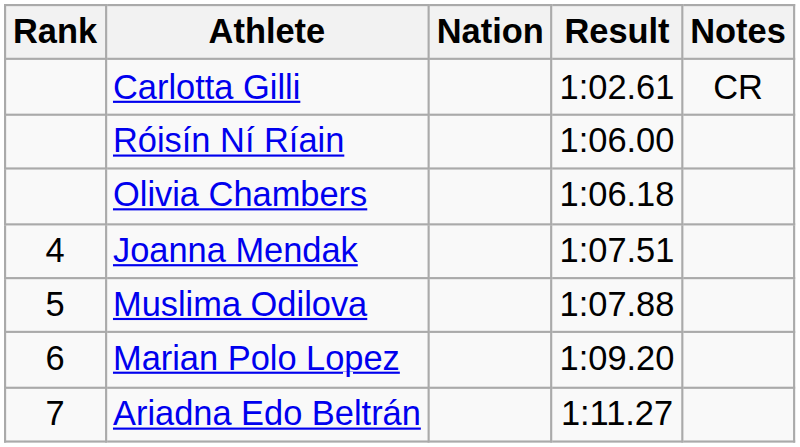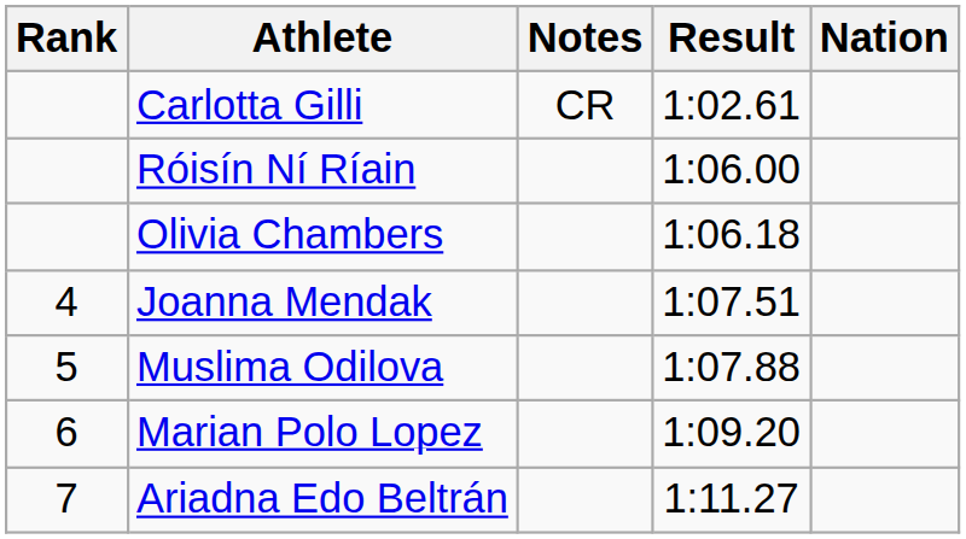columns swapped: Nation <-> Notes
